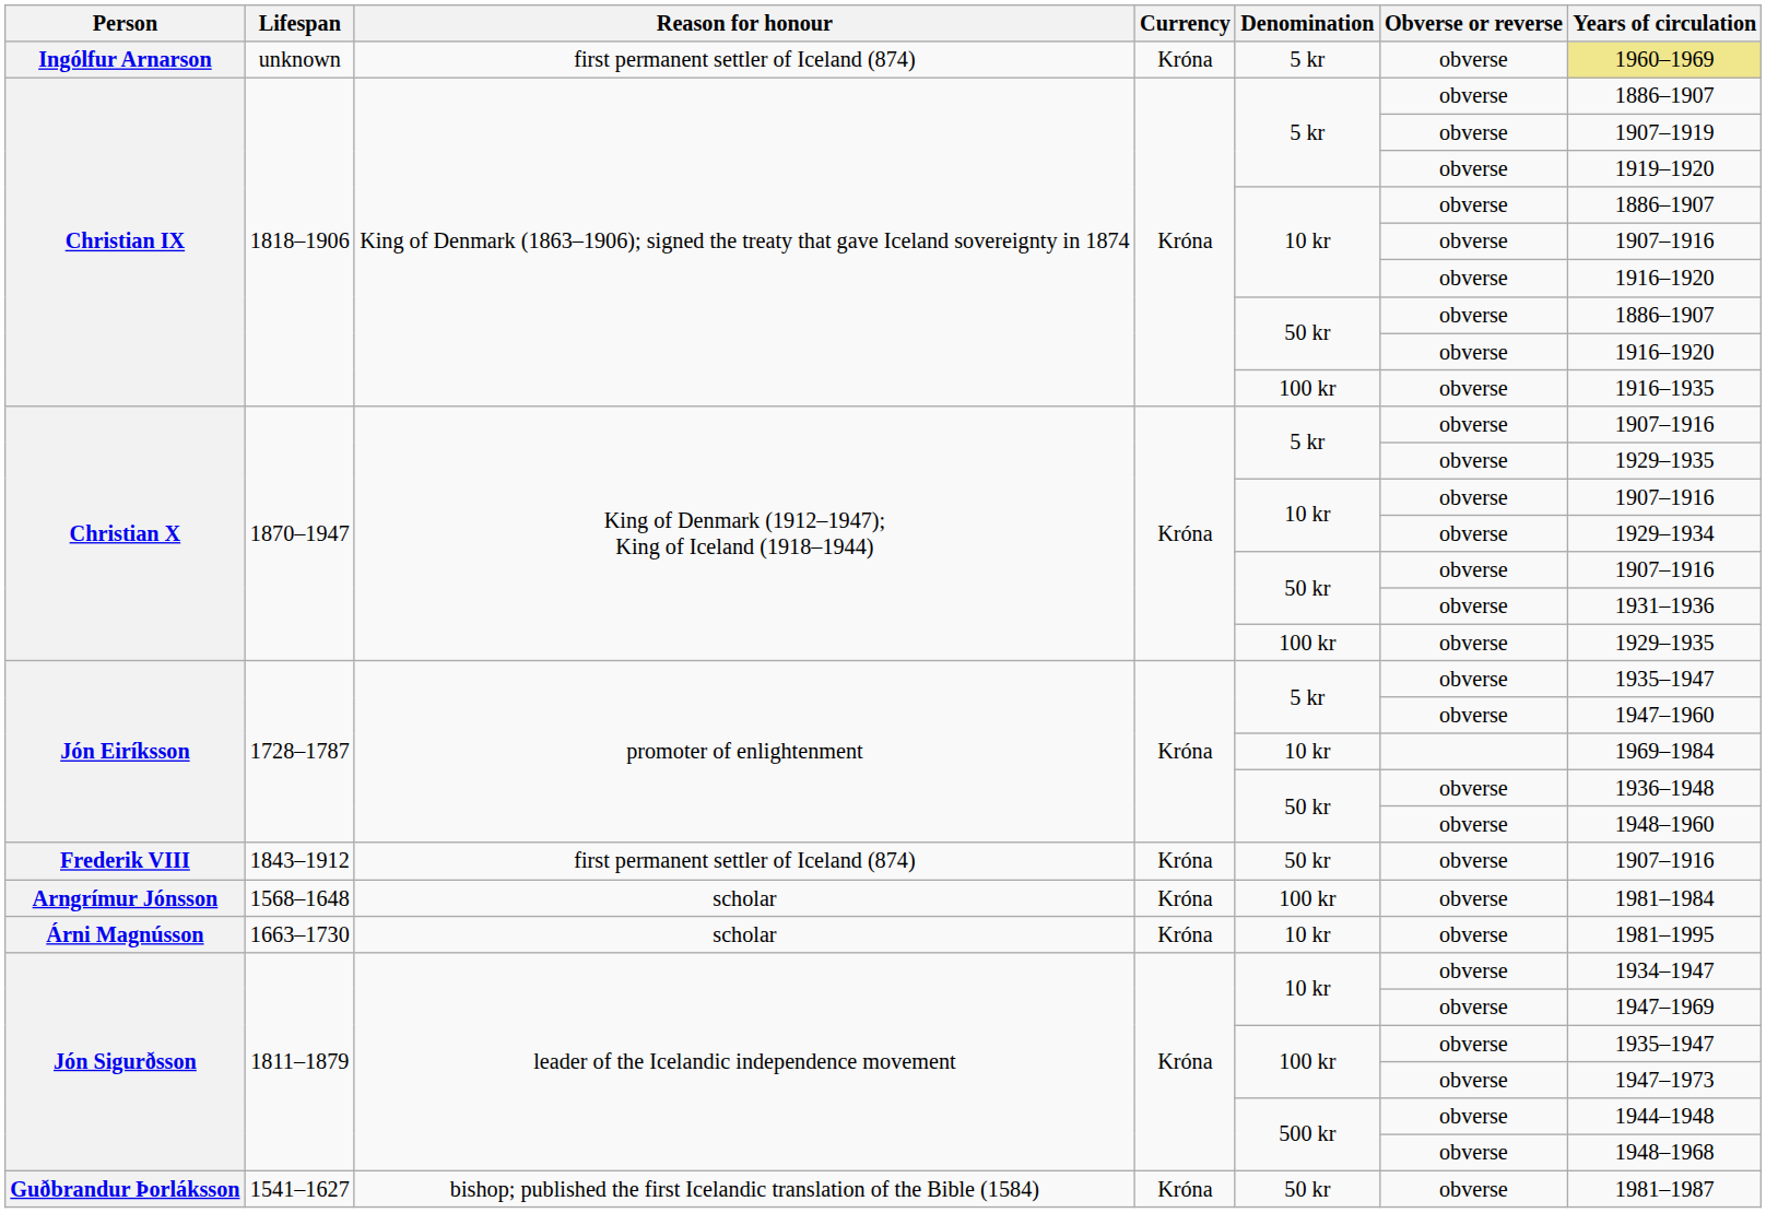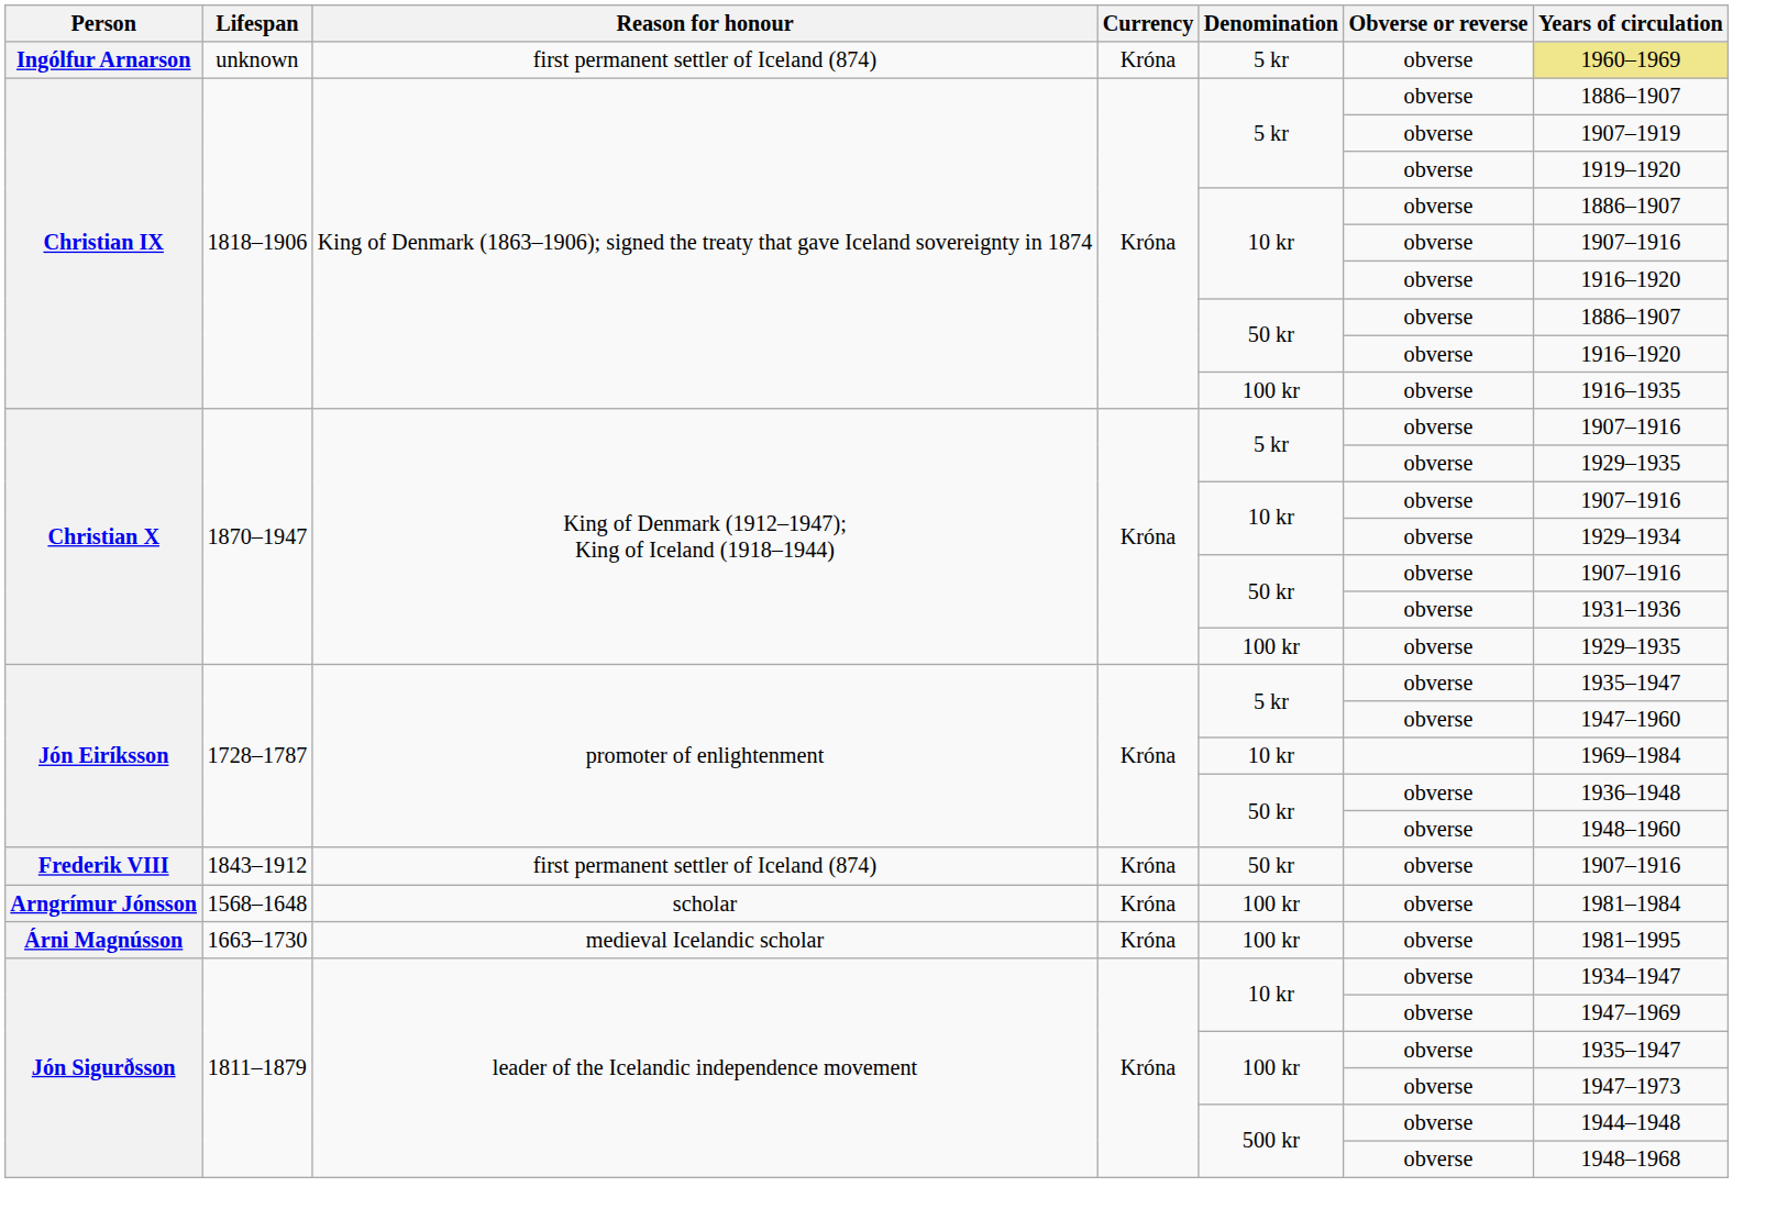Árni Magnússon | Reason for honour: scholar -> medieval Icelandic scholar
Árni Magnússon | Denomination: 10 kr -> 100 kr
- row: Guðbrandur Þorláksson | 1541–1627 | bishop; published the first Icelandic translation of the Bible (1584) | Króna | 50 kr | obverse | 1981–1987
